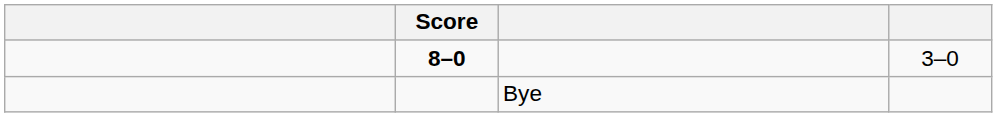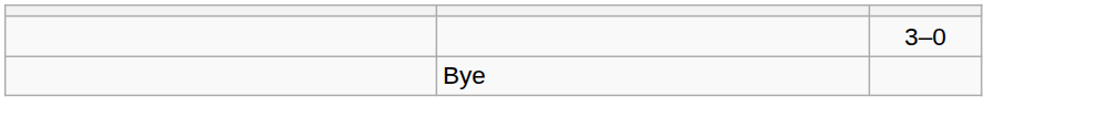- column: Score | 8–0
